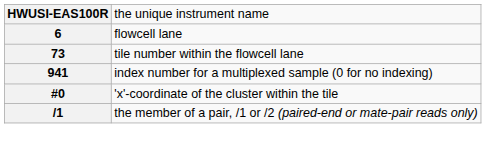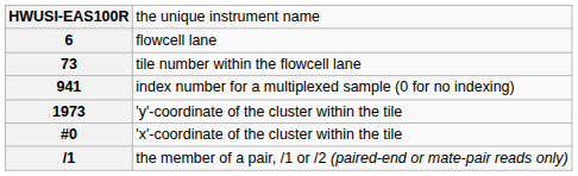+ row: 1973 | 'y'-coordinate of the cluster within the tile
